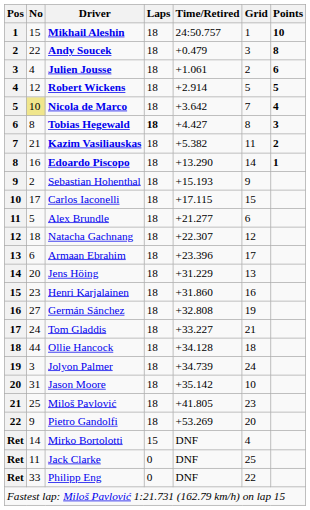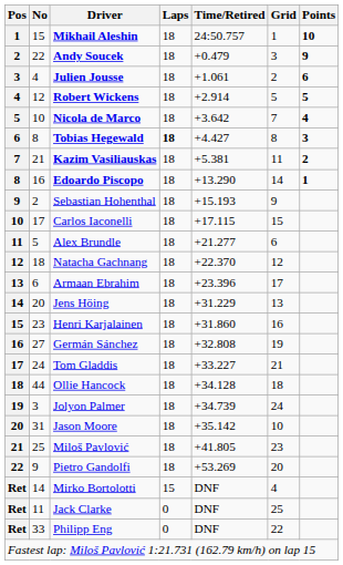Andy Soucek | Points: 8 -> 9
Nicola de Marco | No: khaki background -> no background
Kazim Vasiliauskas | Time/Retired: +5.382 -> +5.381
Natacha Gachnang | Time/Retired: +22.307 -> +22.370
